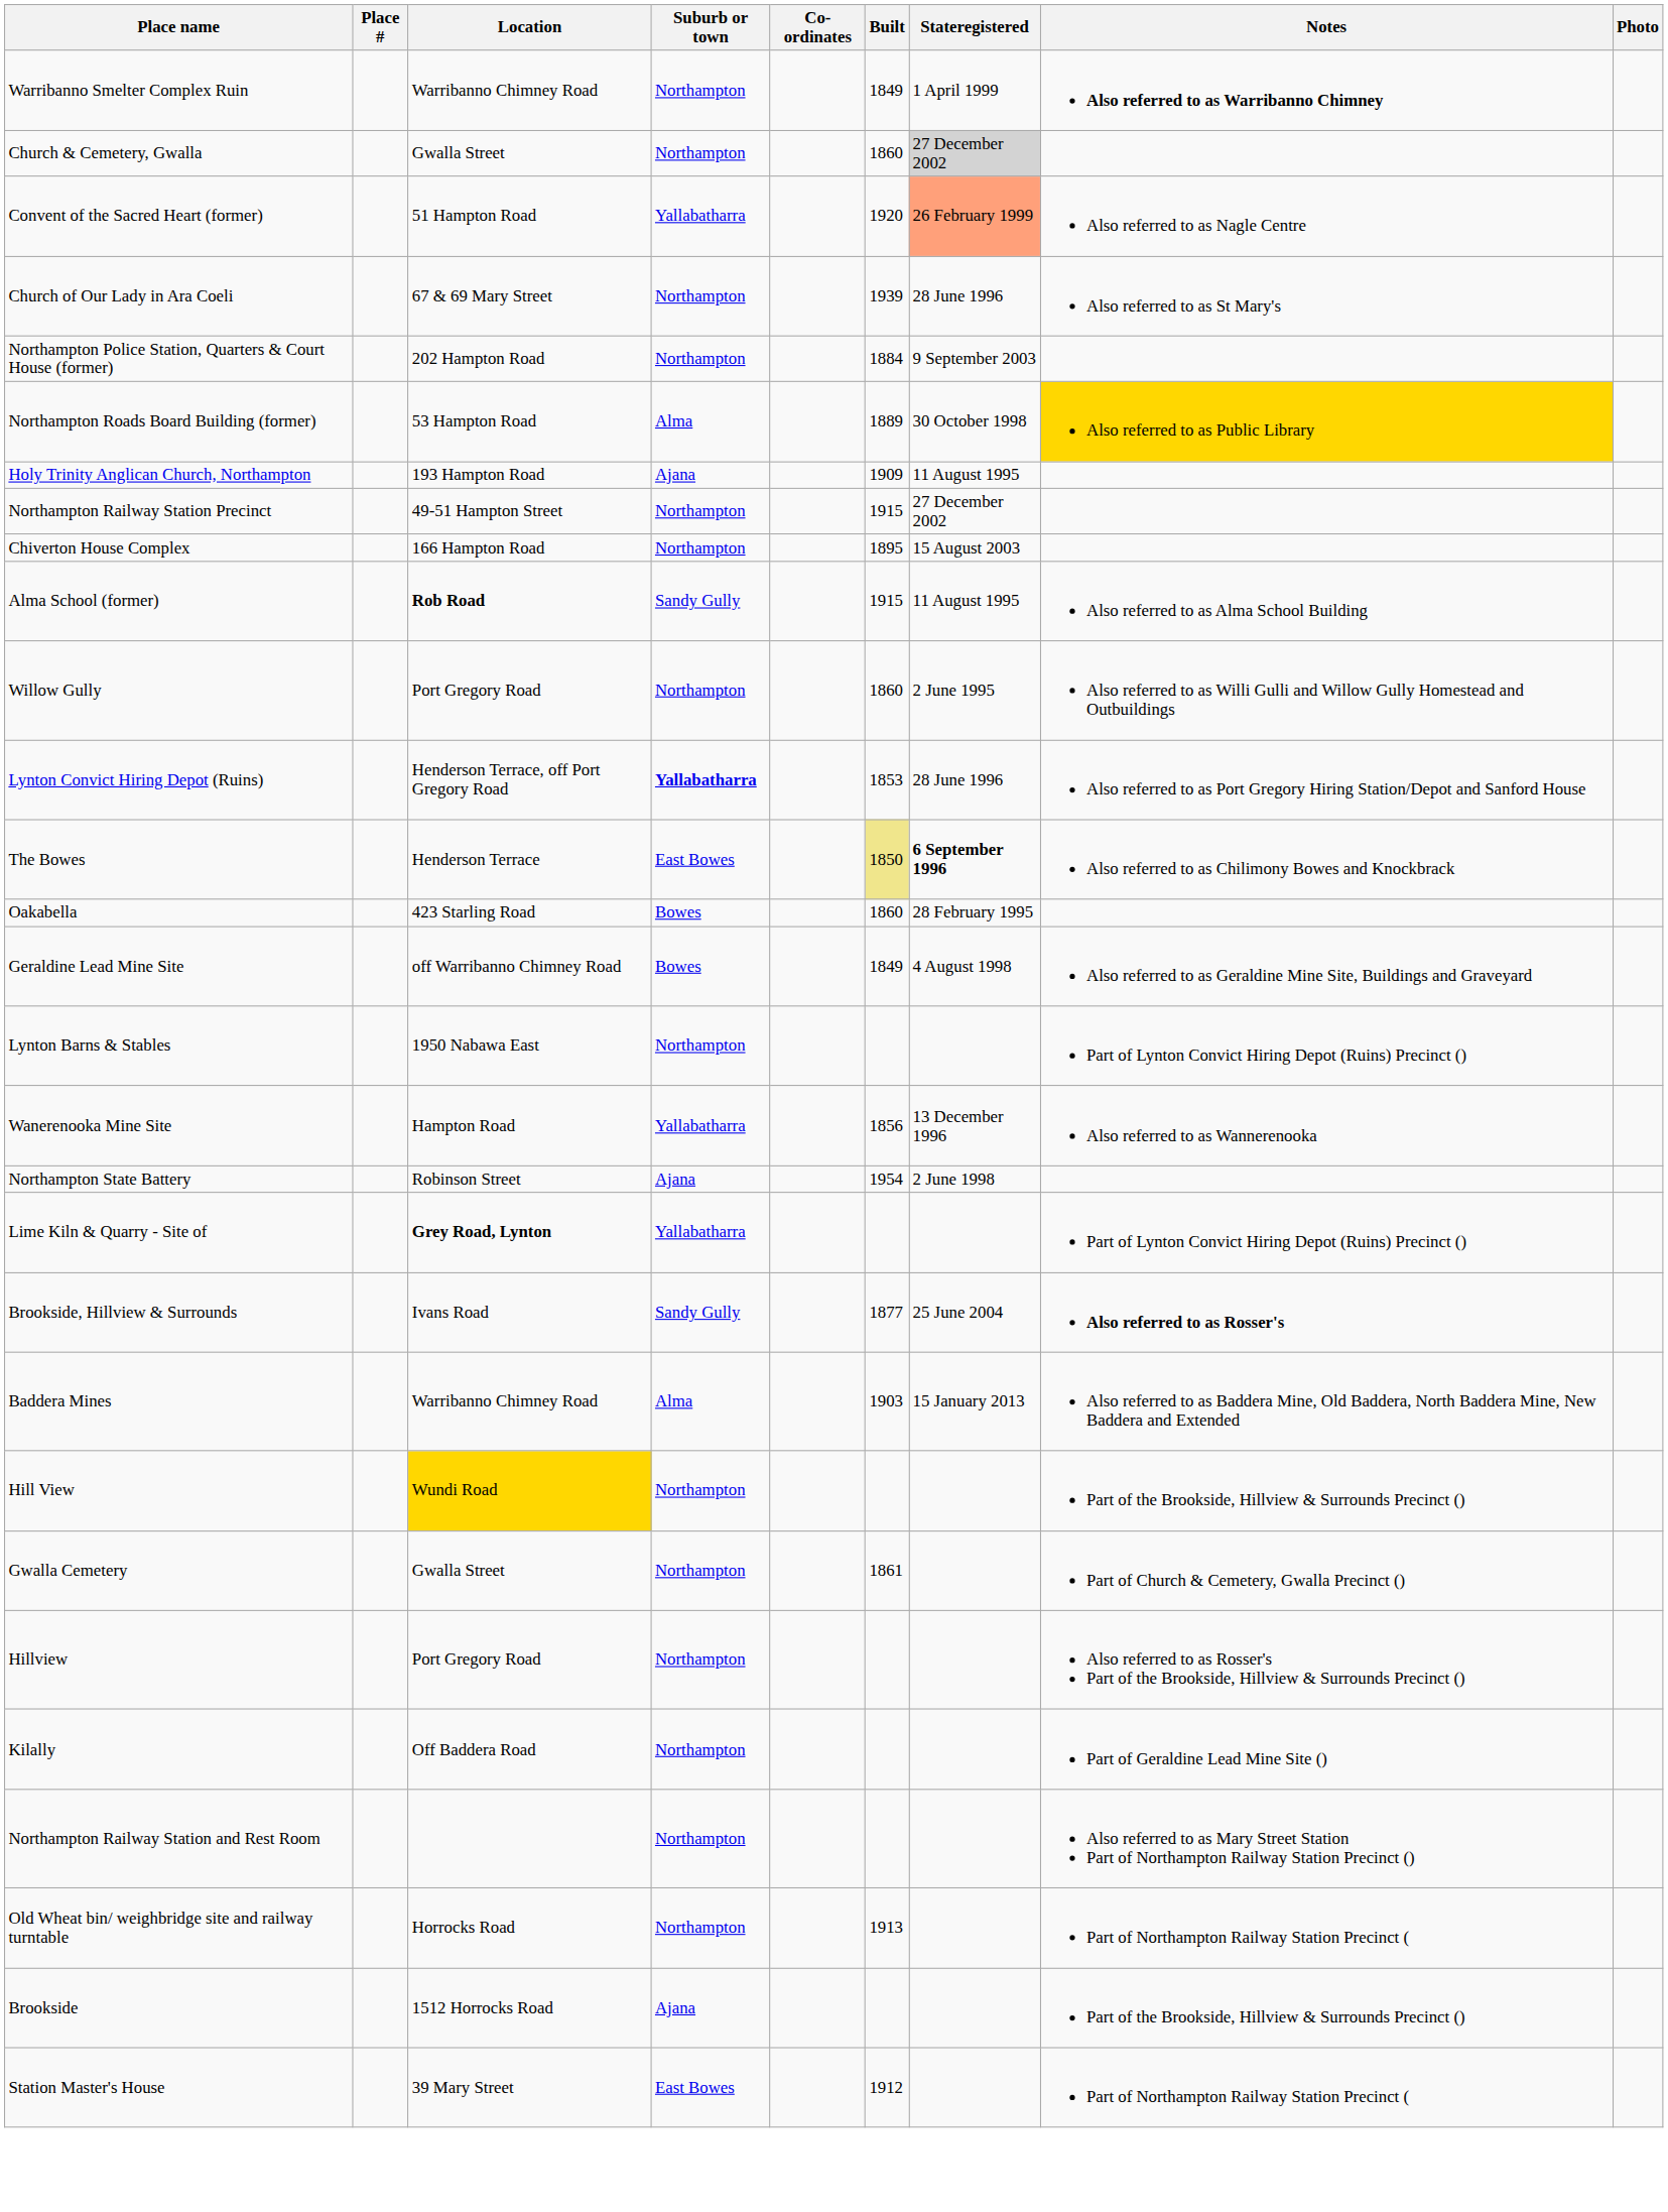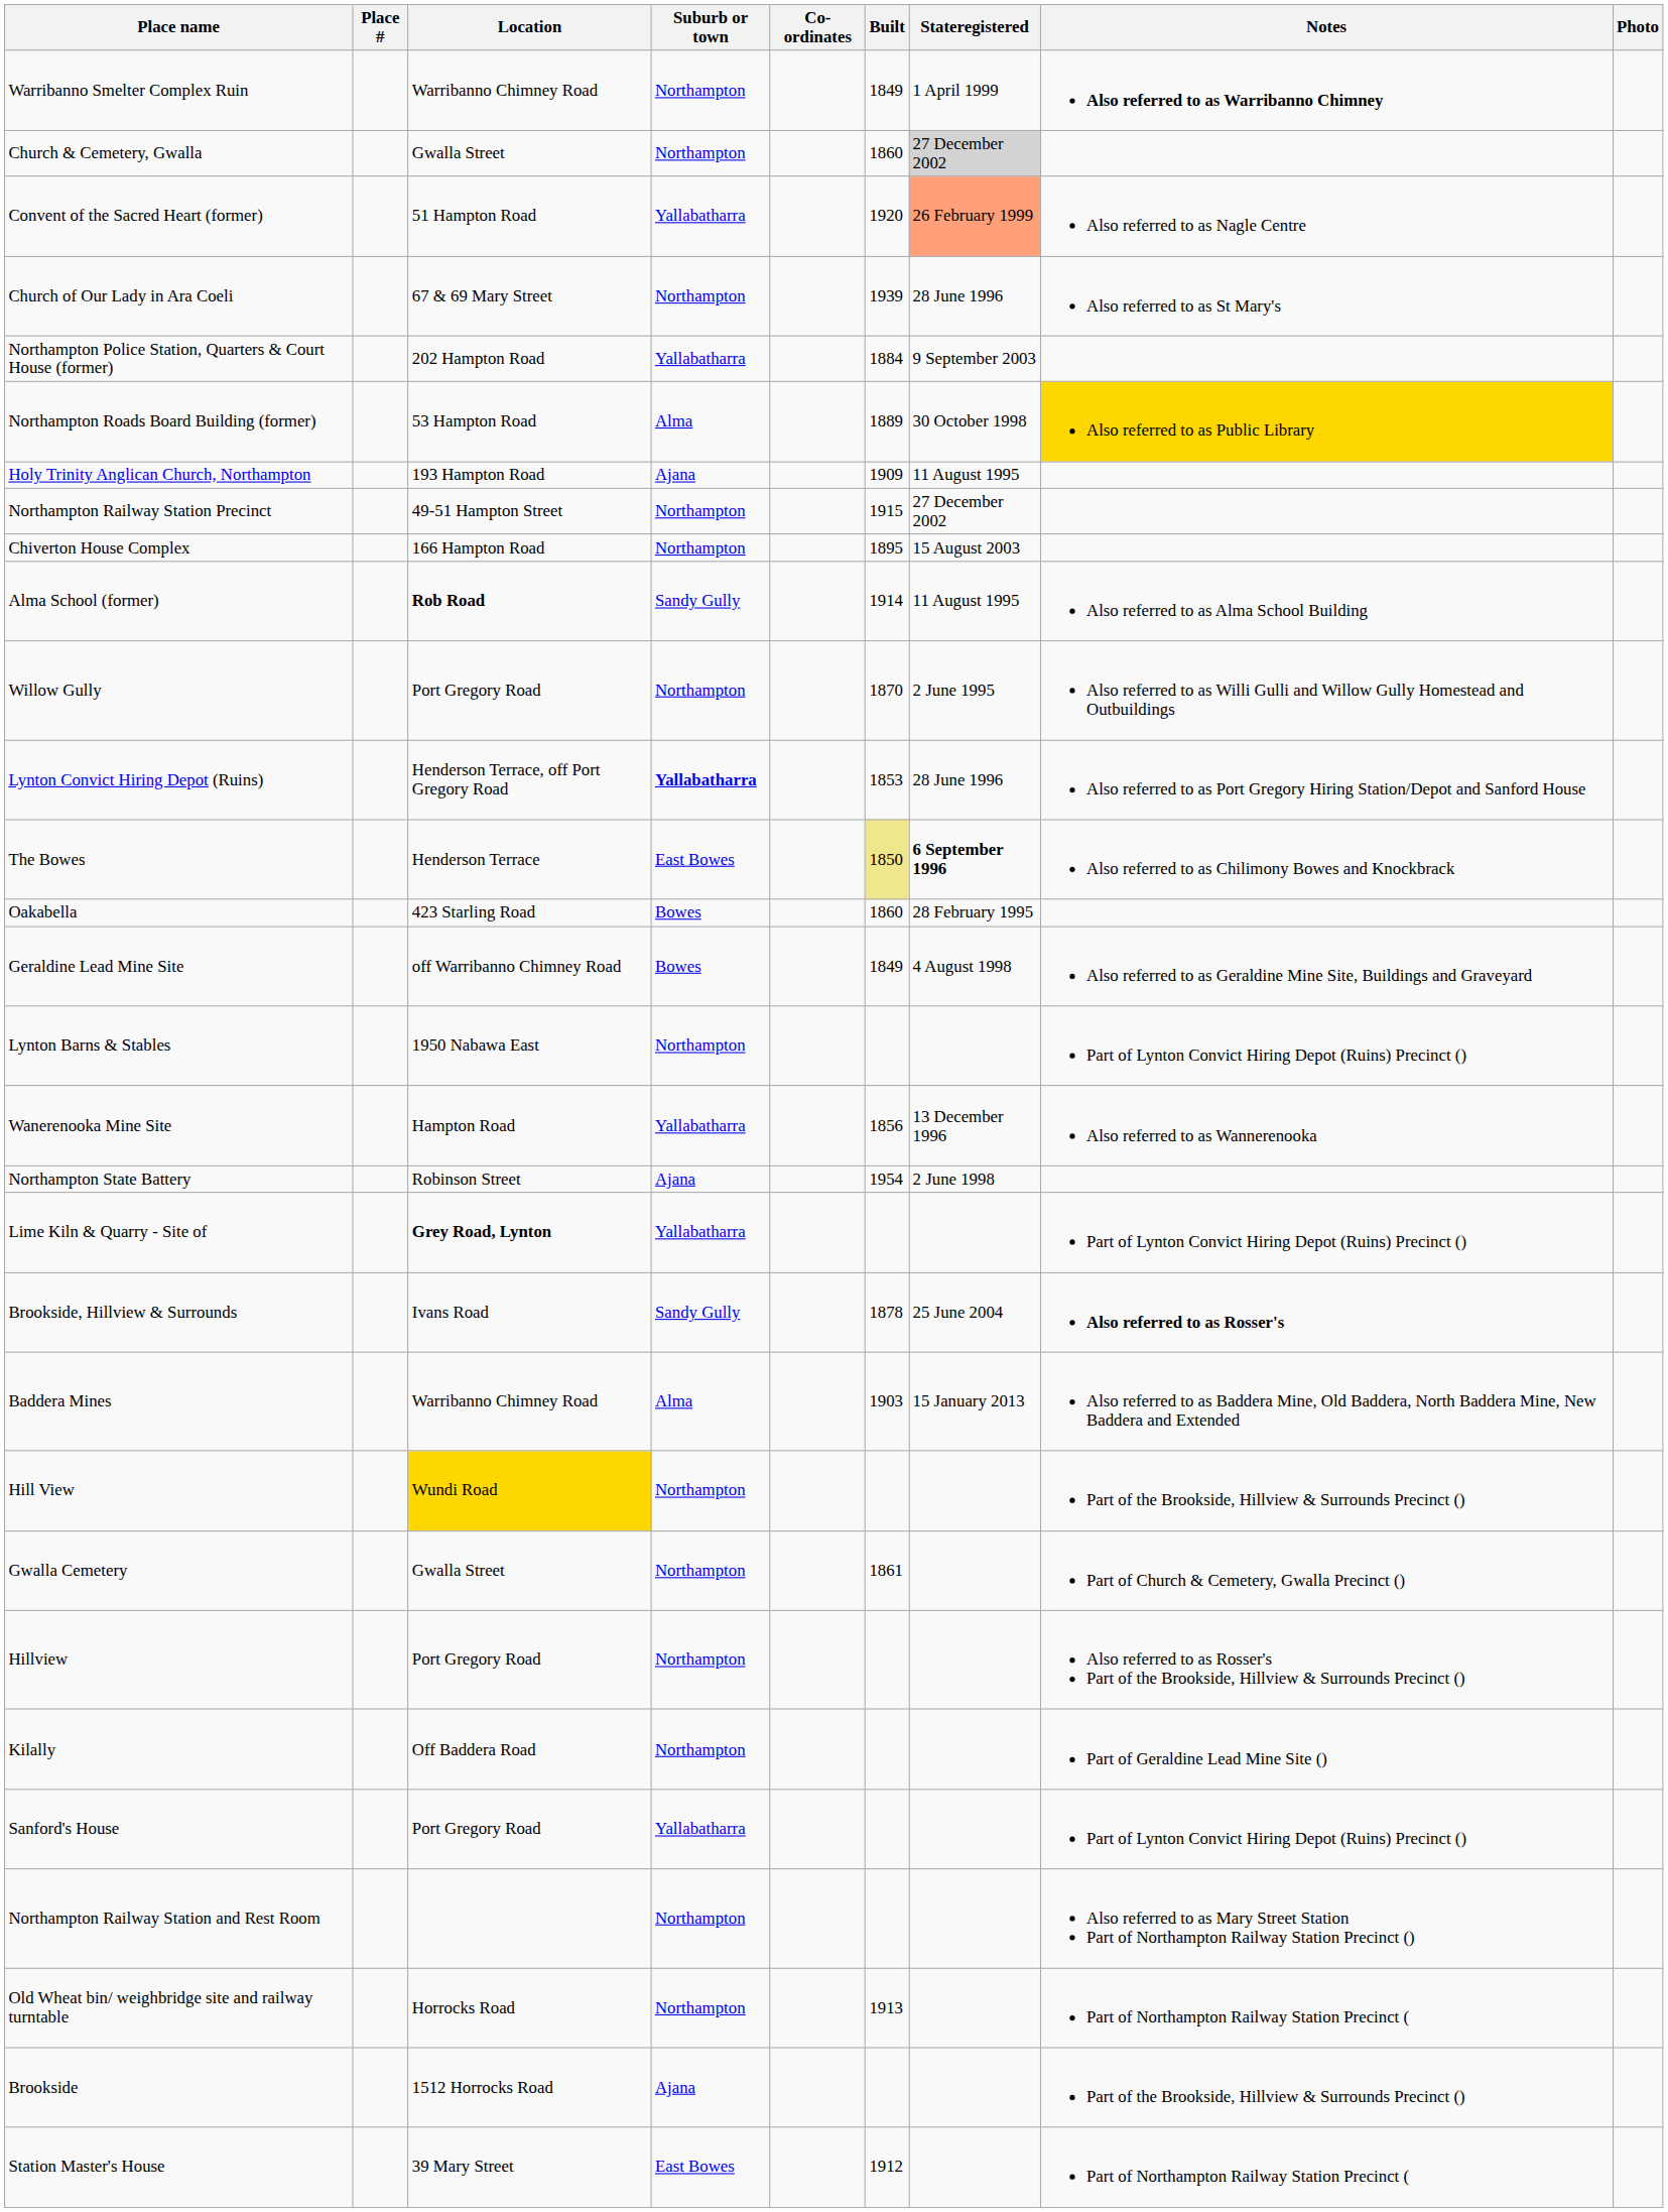Northampton Police Station, Quarters & Court House (former) | Suburb or town: Northampton -> Yallabatharra
Alma School (former) | Built: 1915 -> 1914
Willow Gully | Built: 1860 -> 1870
Brookside, Hillview & Surrounds | Built: 1877 -> 1878
+ row: Sanford's House | Port Gregory Road | Yallabatharra | Part of Lynton Convict Hiring Depot (Ruins) Precinct ()
